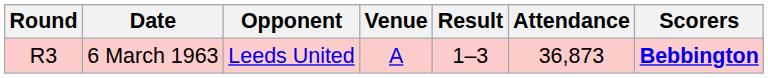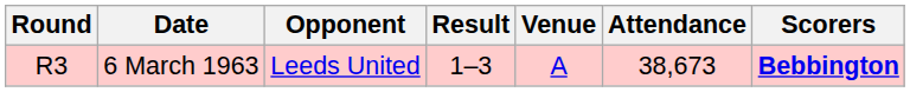columns swapped: Venue <-> Result
6 March 1963 | Attendance: 36,873 -> 38,673
